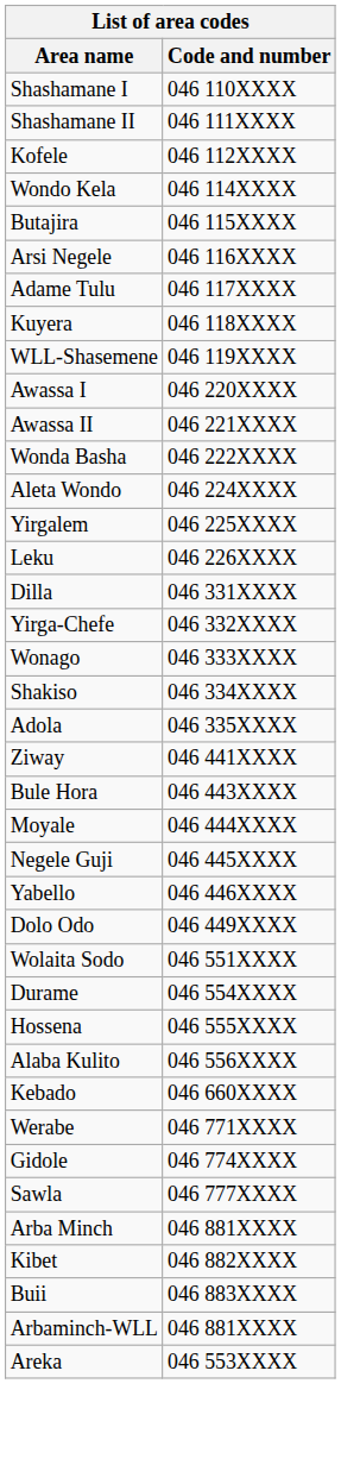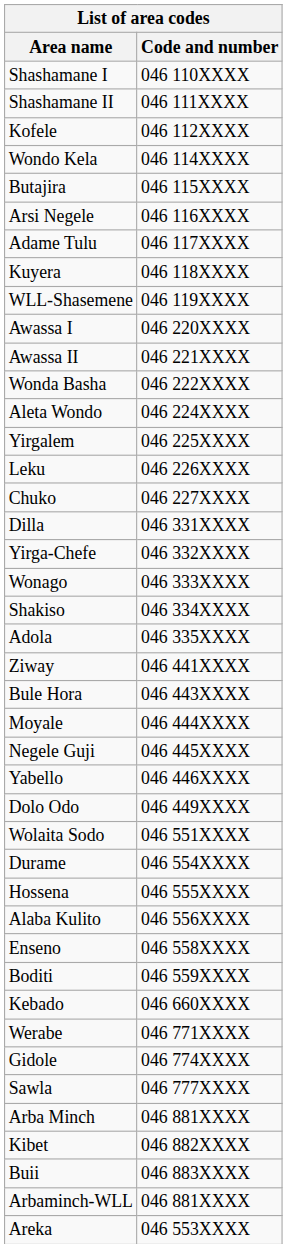+ row: Chuko | 046 227XXXX
+ row: Enseno | 046 558XXXX
+ row: Boditi | 046 559XXXX
